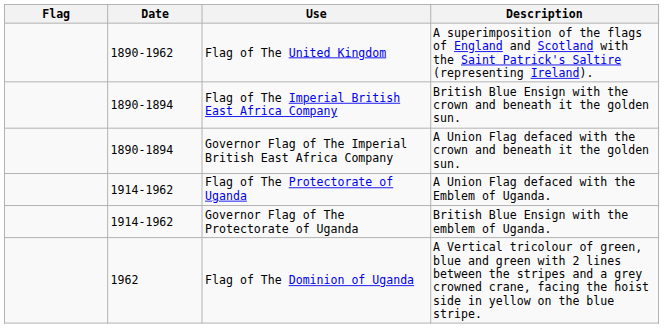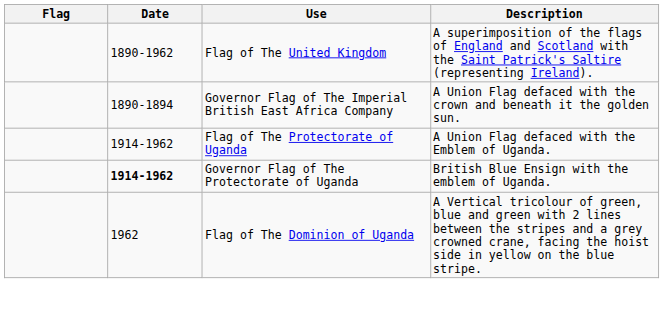- row: 1890-1894 | Flag of The Imperial British East Africa Company | British Blue Ensign with the crown and beneath it the golden sun.
Governor Flag of The Protectorate of Uganda | Date: normal -> bold
